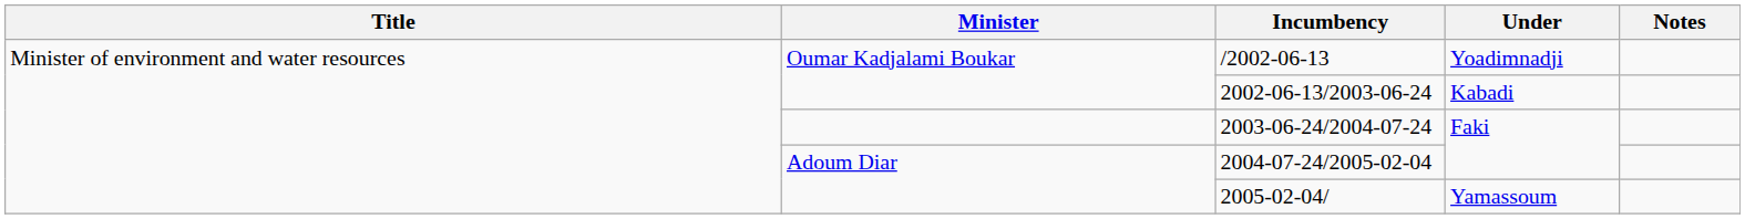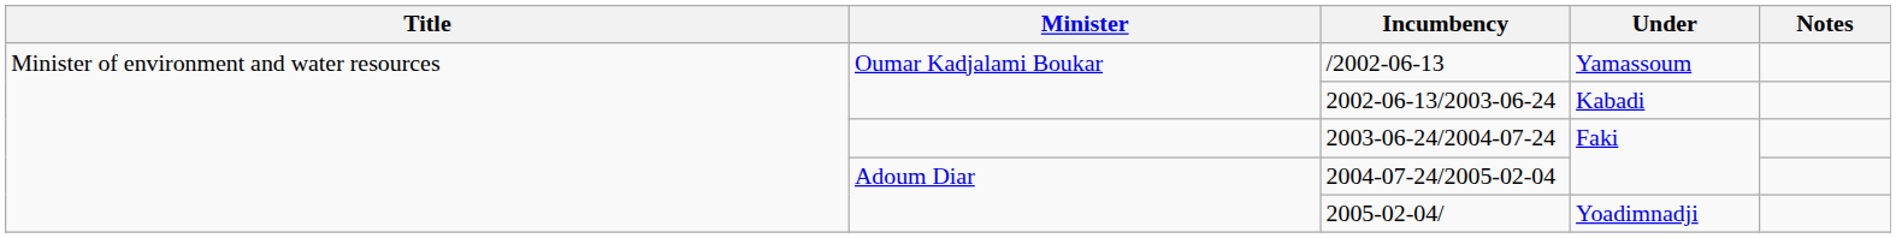/2002-06-13 | Under: Yoadimnadji -> Yamassoum
2005-02-04/ | Under: Yamassoum -> Yoadimnadji
